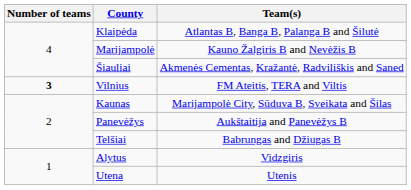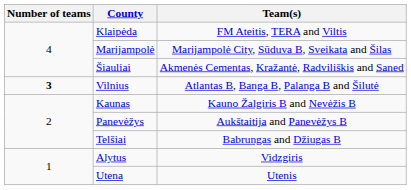Klaipėda | Team(s): Atlantas B, Banga B, Palanga B and Šilutė -> FM Ateitis, TERA and Viltis
Marijampolė | Team(s): Kauno Žalgiris B and Nevėžis B -> Marijampolė City, Sūduva B, Sveikata and Šilas
Vilnius | Team(s): FM Ateitis, TERA and Viltis -> Atlantas B, Banga B, Palanga B and Šilutė
Kaunas | Team(s): Marijampolė City, Sūduva B, Sveikata and Šilas -> Kauno Žalgiris B and Nevėžis B
